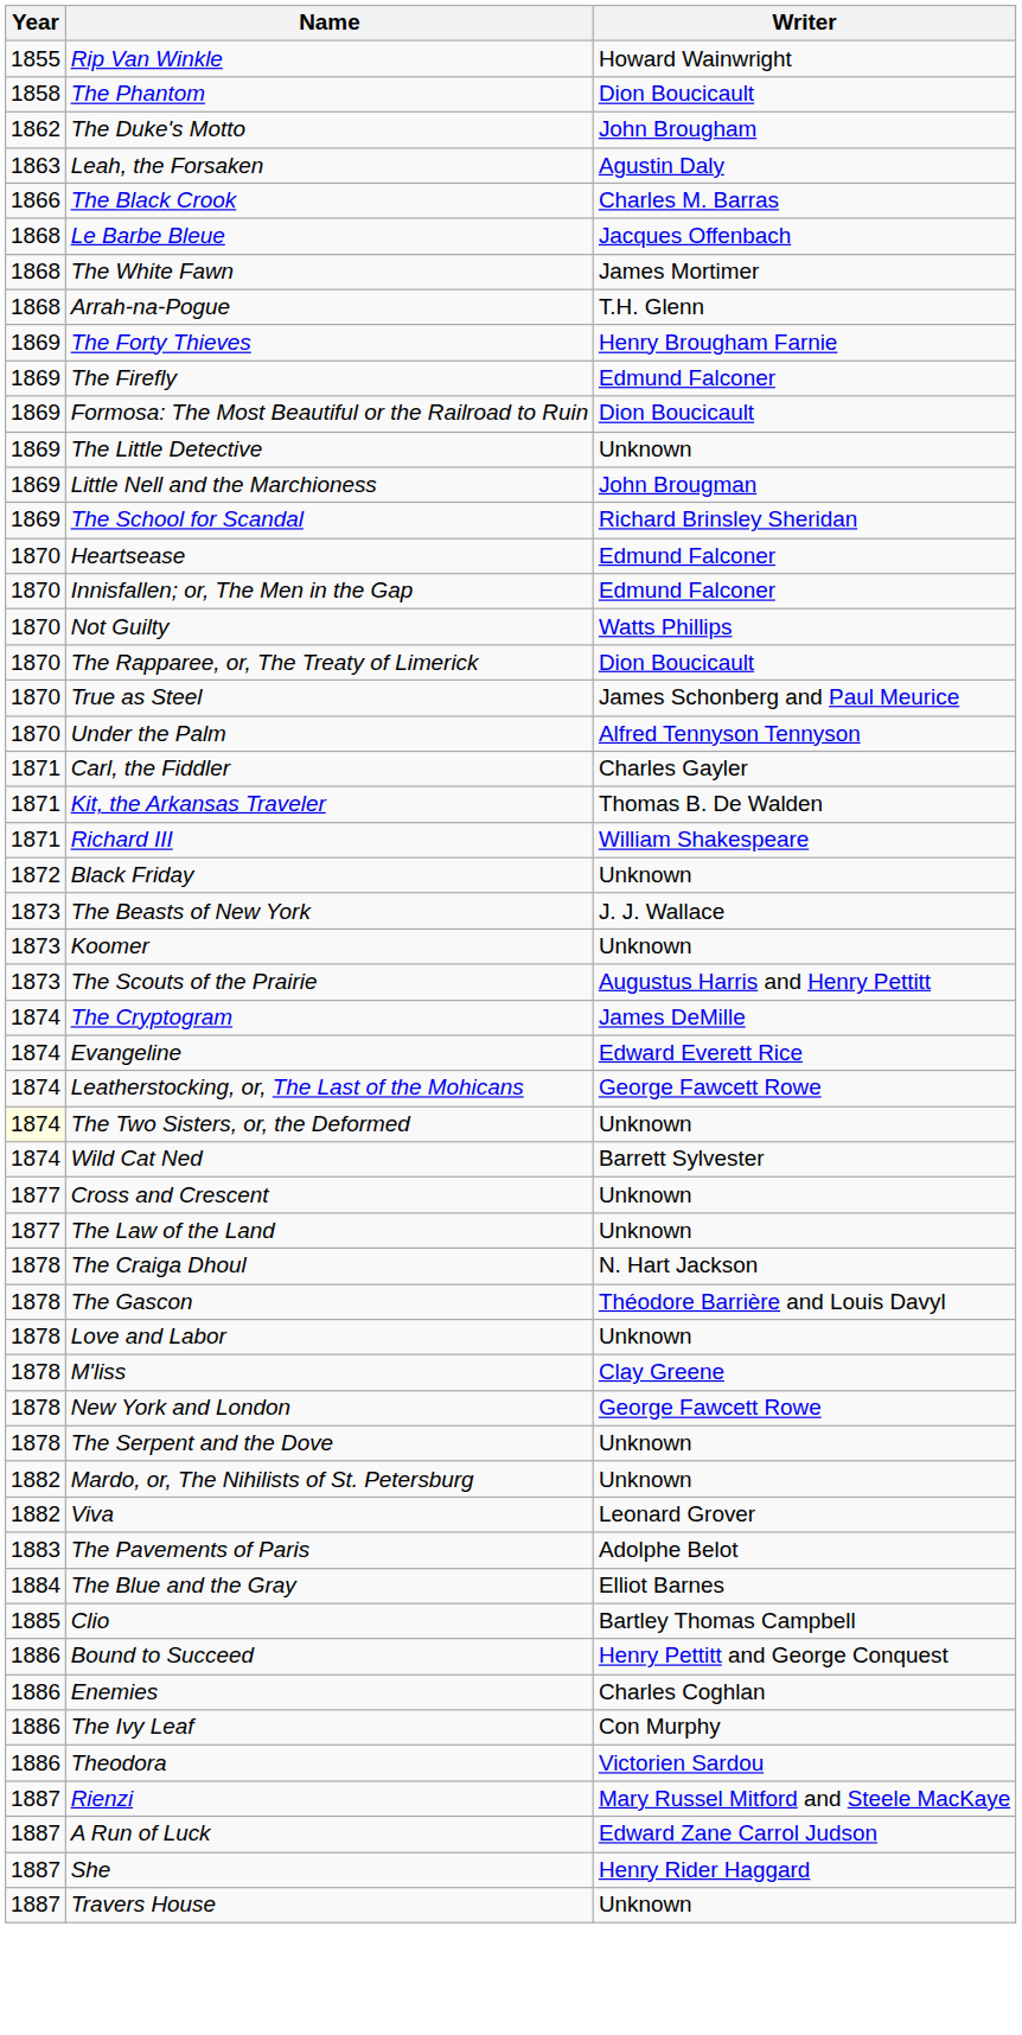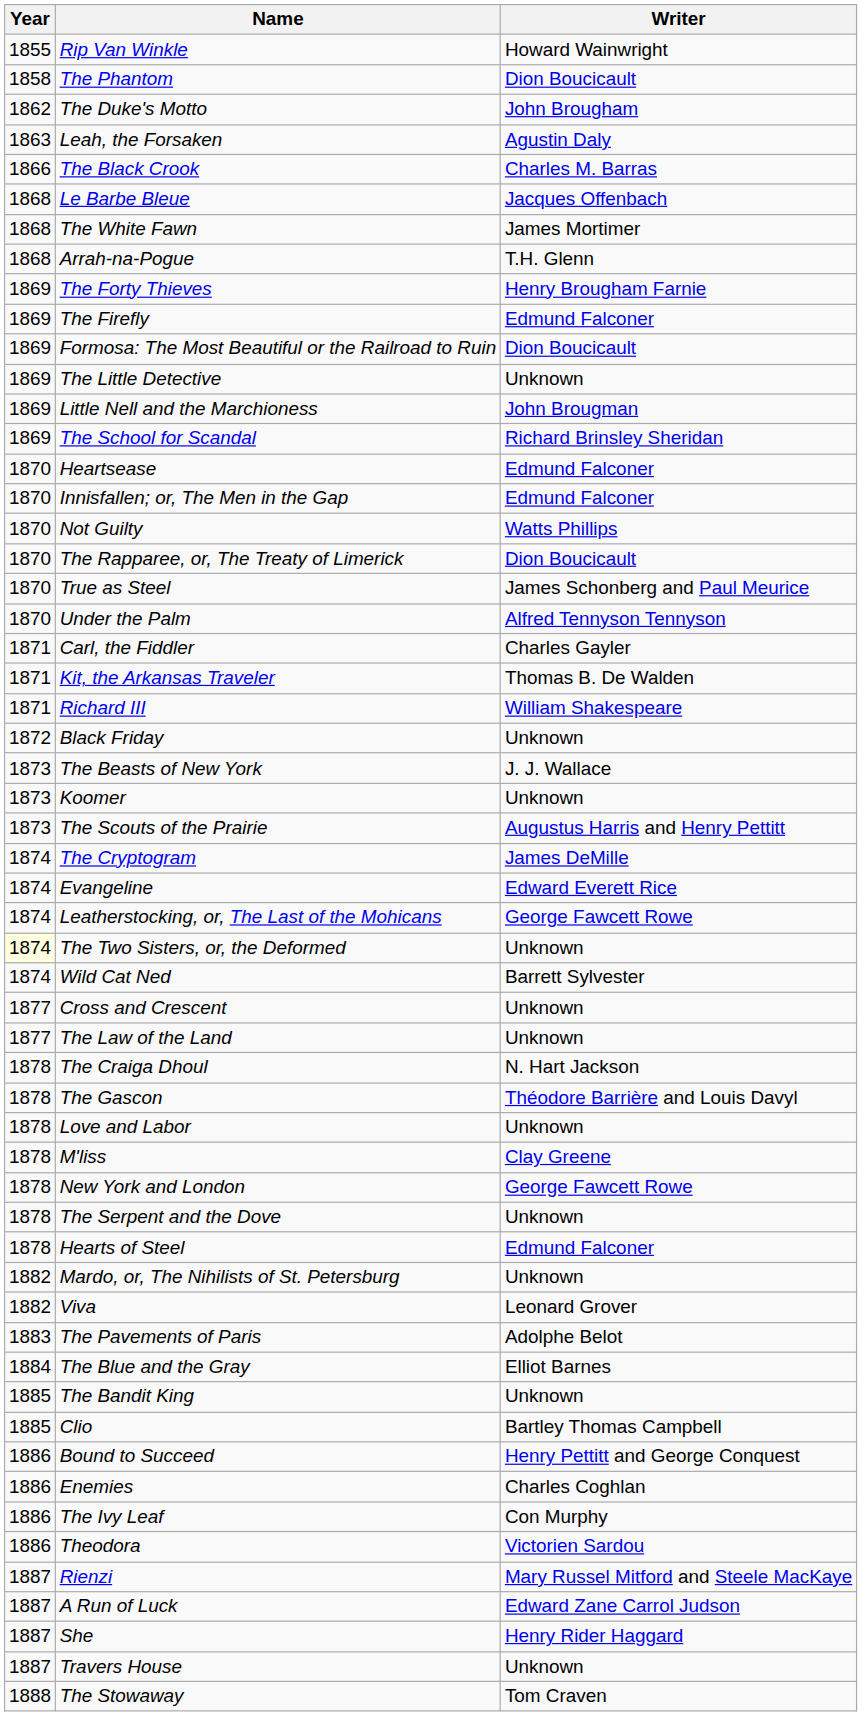+ row: 1878 | Hearts of Steel | Edmund Falconer
+ row: 1885 | The Bandit King | Unknown
+ row: 1888 | The Stowaway | Tom Craven
